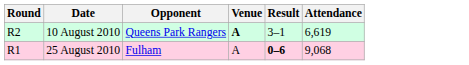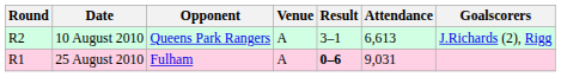+ column: Goalscorers | J.Richards (2), Rigg
10 August 2010 | Venue: bold -> normal
10 August 2010 | Attendance: 6,619 -> 6,613
25 August 2010 | Attendance: 9,068 -> 9,031
